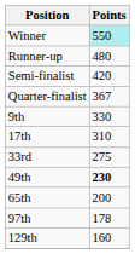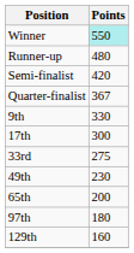17th | Points: 310 -> 300
49th | Points: bold -> normal
97th | Points: 178 -> 180
